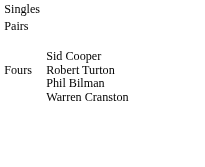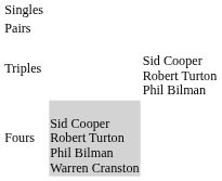+ row: Triples | Sid Cooper Robert Turton Phil Bilman
Fours | column 3: no background -> lightgrey background
